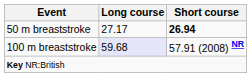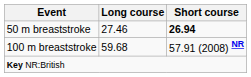50 m breaststroke | Long course: 27.17 -> 27.46
100 m breaststroke | Long course: lavender background -> no background
